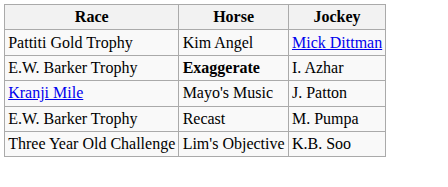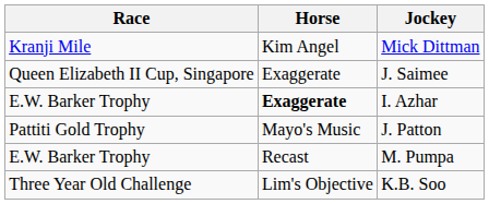Mick Dittman | Race: Pattiti Gold Trophy -> Kranji Mile
+ row: Queen Elizabeth II Cup, Singapore | Exaggerate | J. Saimee
J. Patton | Race: Kranji Mile -> Pattiti Gold Trophy
